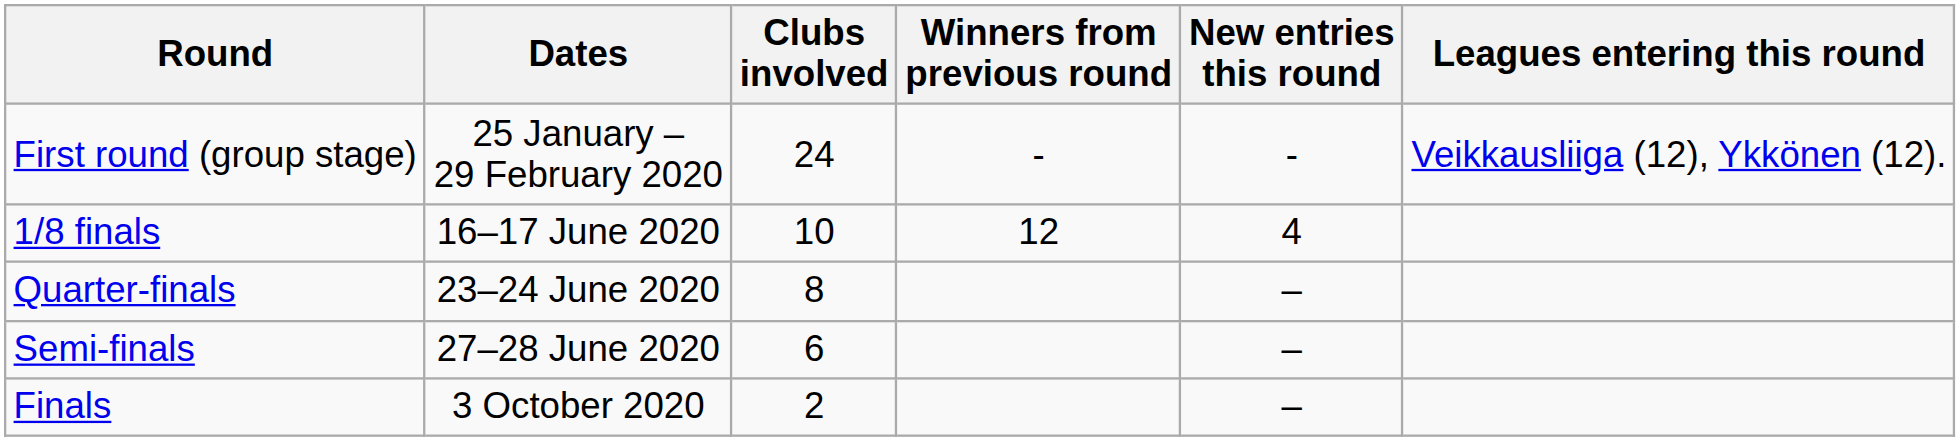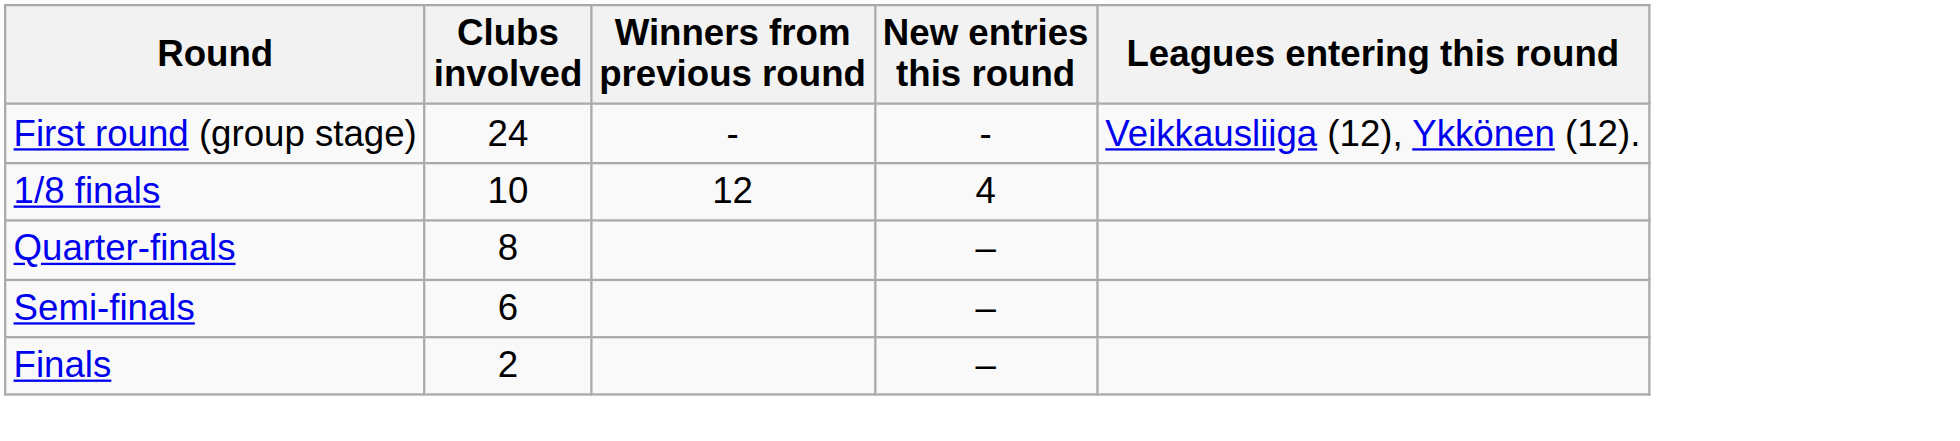- column: Dates | 25 January – 29 February 2020 | 16–17 June 2020 | 23–24 June 2020 | 27–28 June 2020 | 3 October 2020
